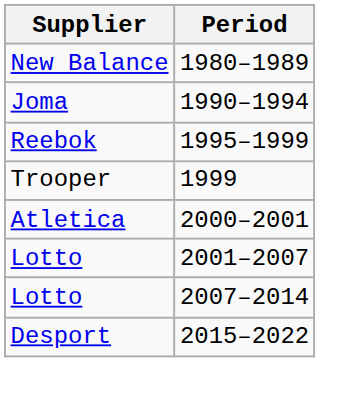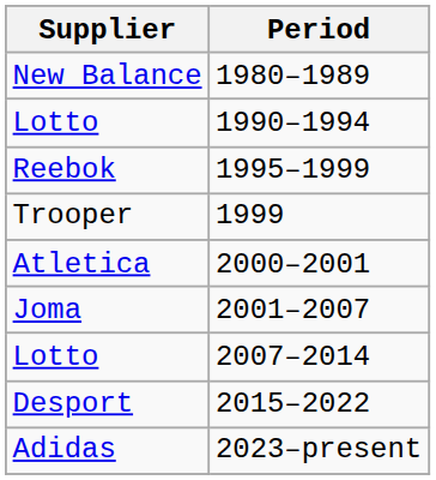1990–1994 | Supplier: Joma -> Lotto
2001–2007 | Supplier: Lotto -> Joma
+ row: Adidas | 2023–present
